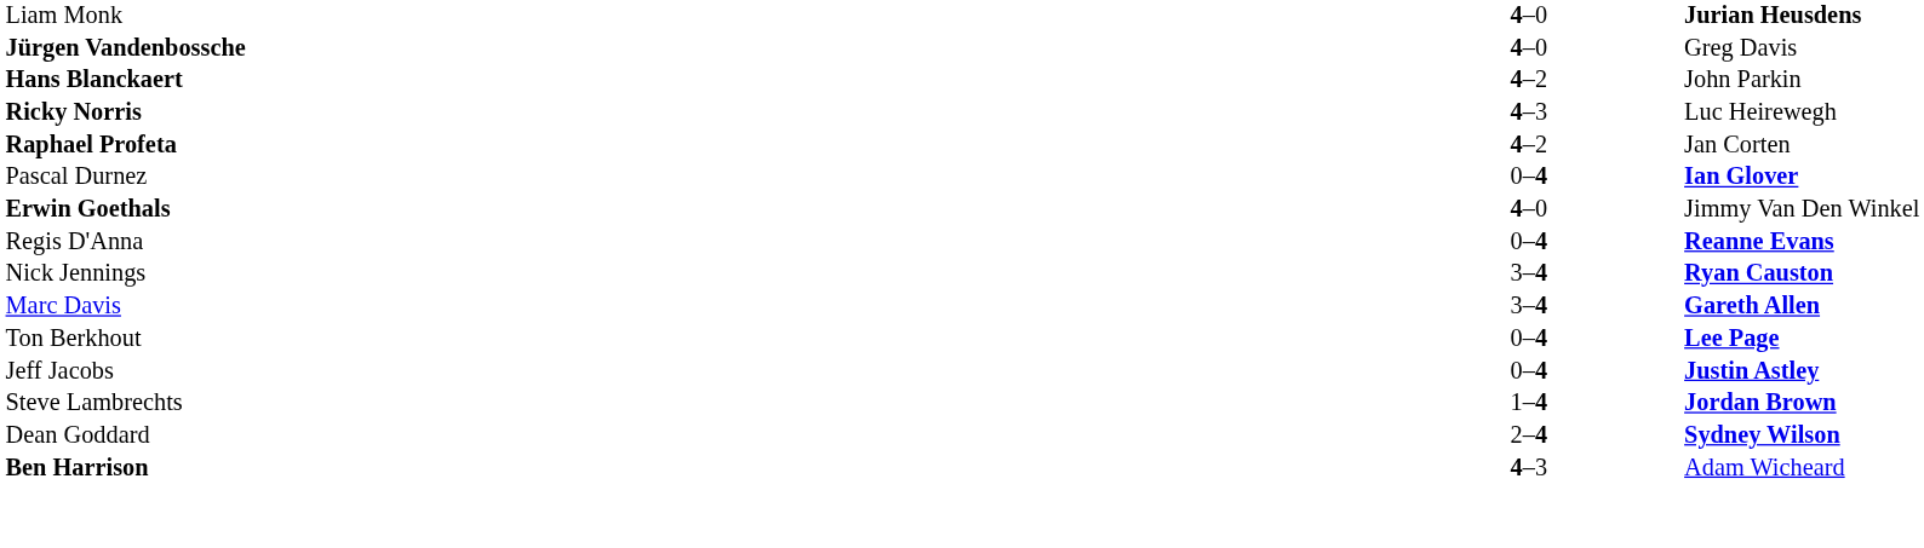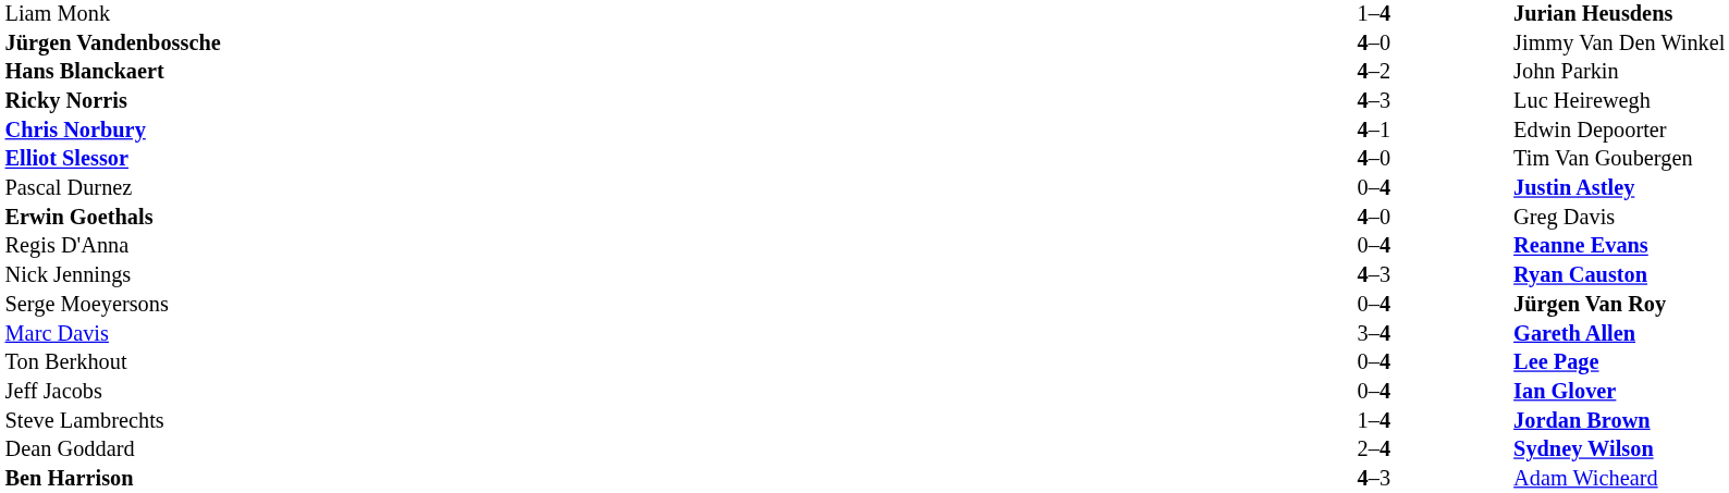Liam Monk | column 2: 4–0 -> 1–4
Jürgen Vandenbossche | column 3: Greg Davis -> Jimmy Van Den Winkel
+ row: Chris Norbury | 4–1 | Edwin Depoorter
+ row: Elliot Slessor | 4–0 | Tim Van Goubergen
- row: Raphael Profeta | 4–2 | Jan Corten
Pascal Durnez | column 3: Ian Glover -> Justin Astley
Erwin Goethals | column 3: Jimmy Van Den Winkel -> Greg Davis
Nick Jennings | column 2: 3–4 -> 4–3
+ row: Serge Moeyersons | 0–4 | Jürgen Van Roy
Jeff Jacobs | column 3: Justin Astley -> Ian Glover
